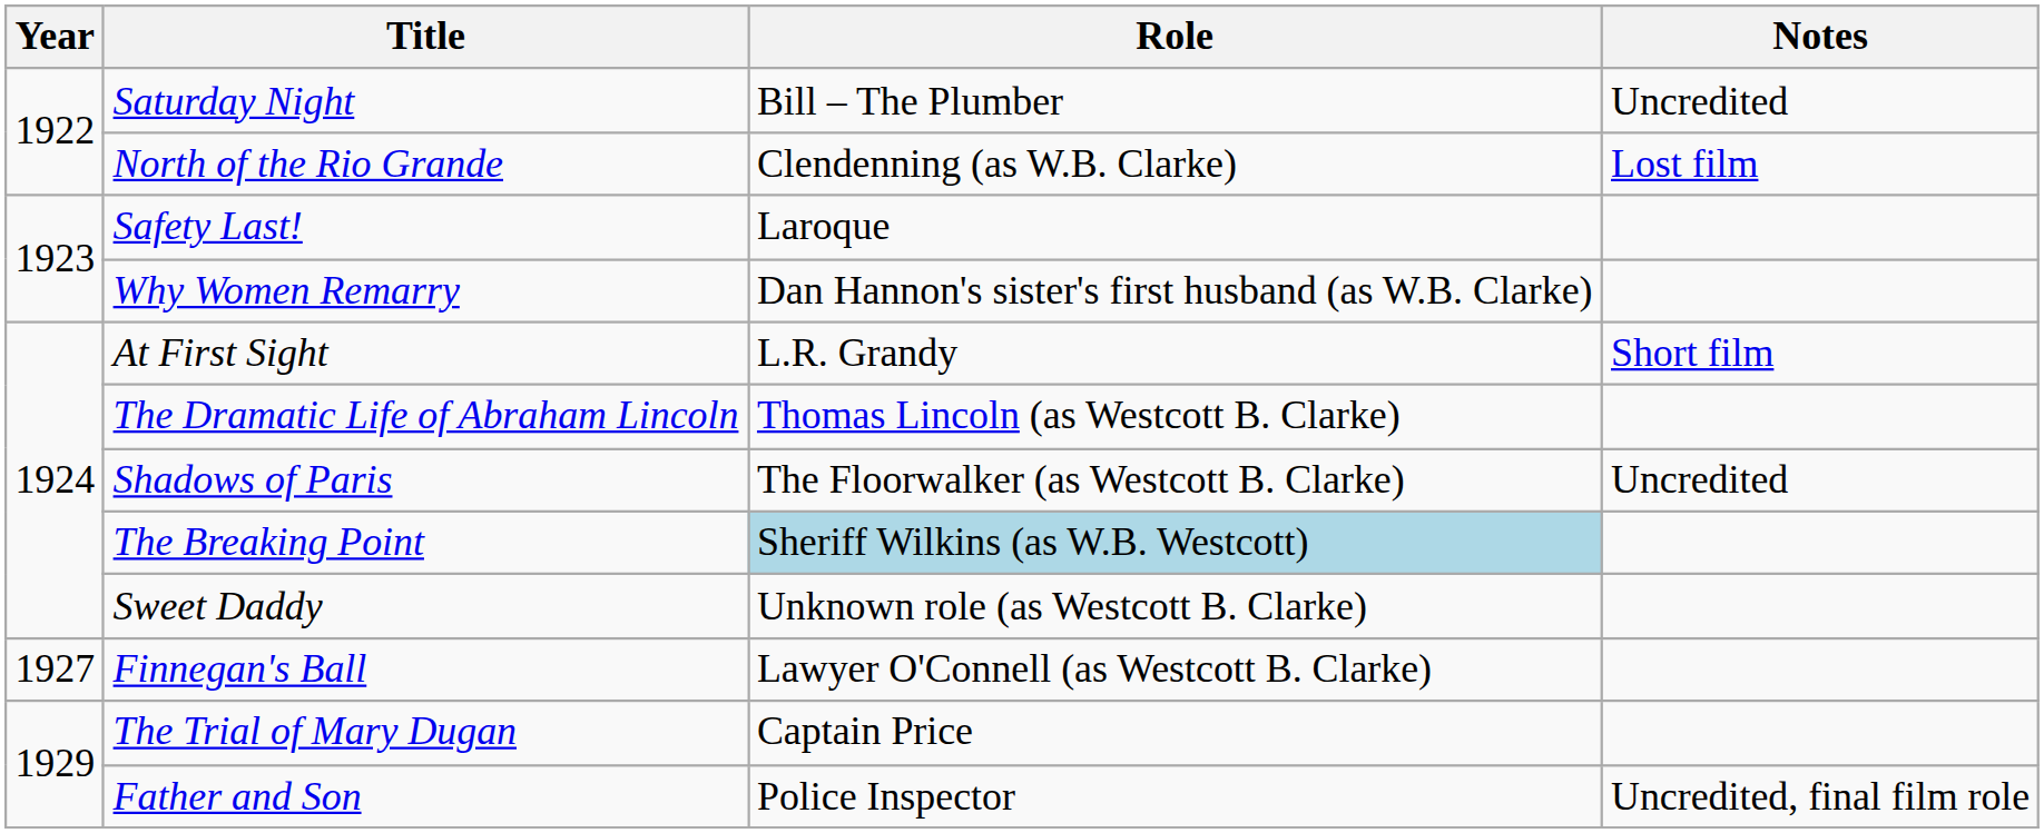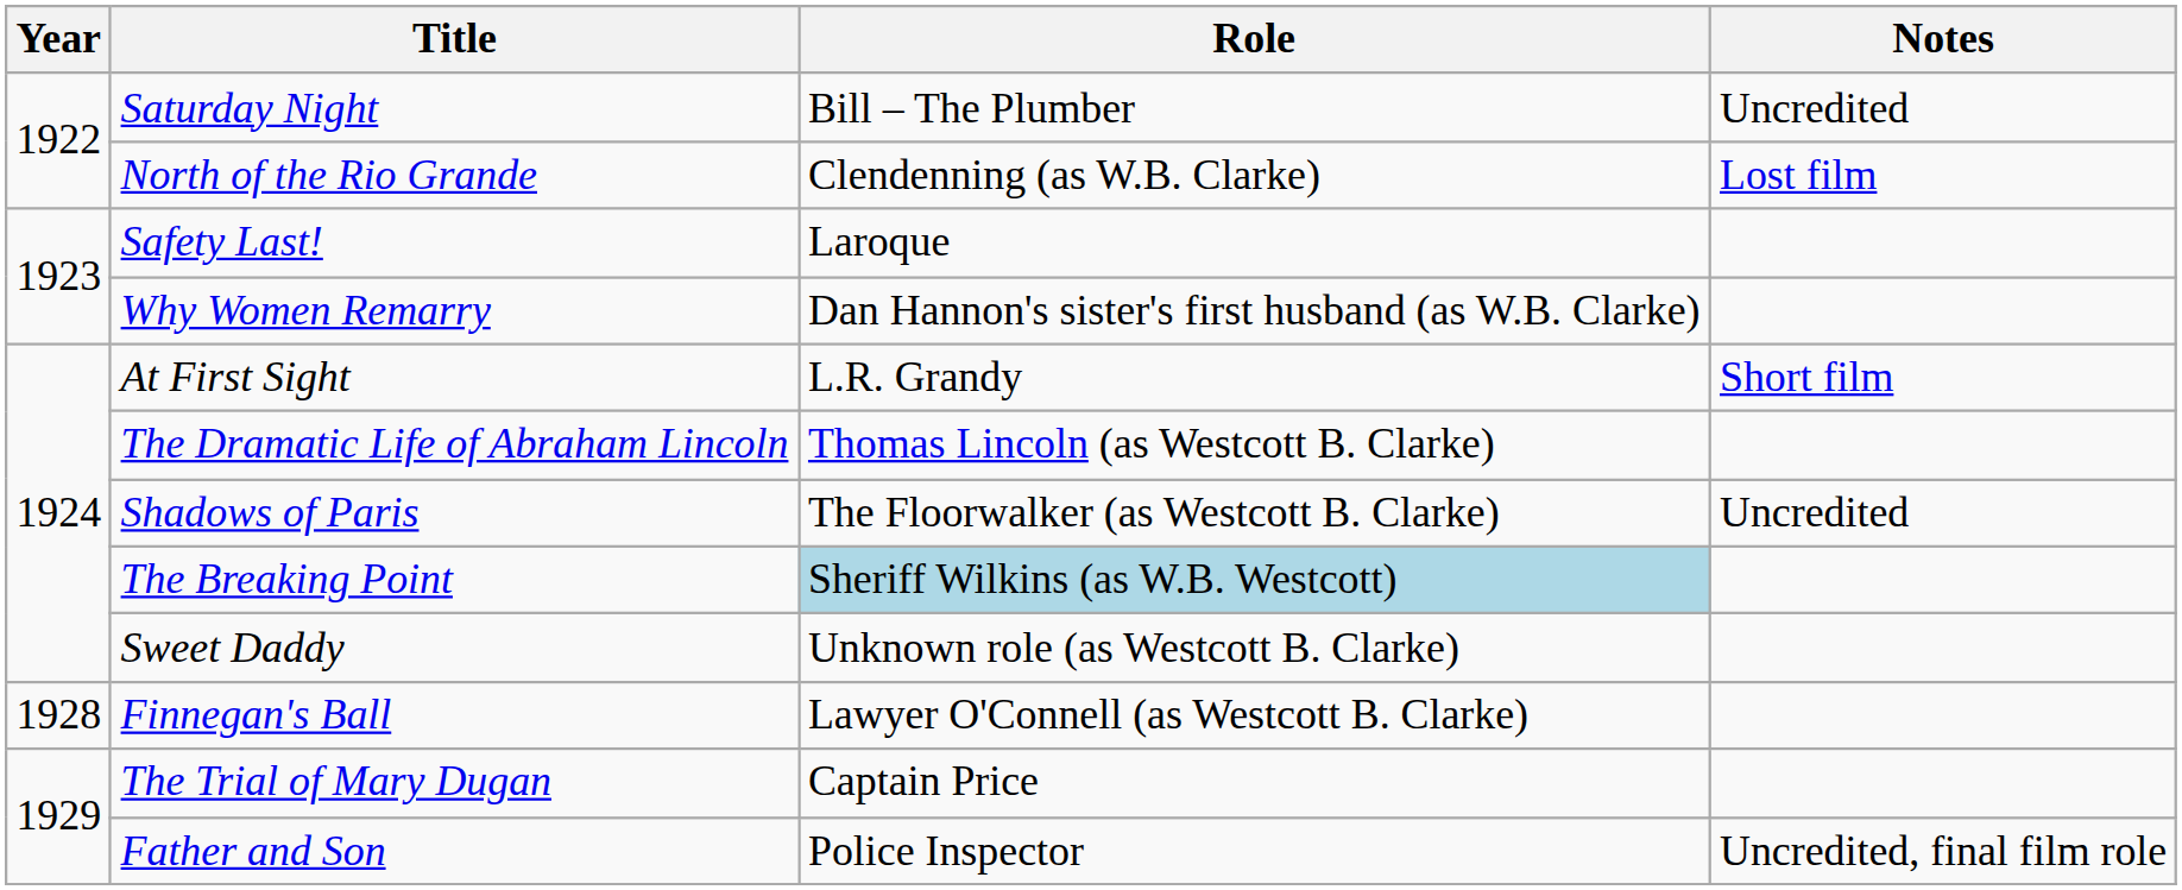Finnegan's Ball | Year: 1927 -> 1928
